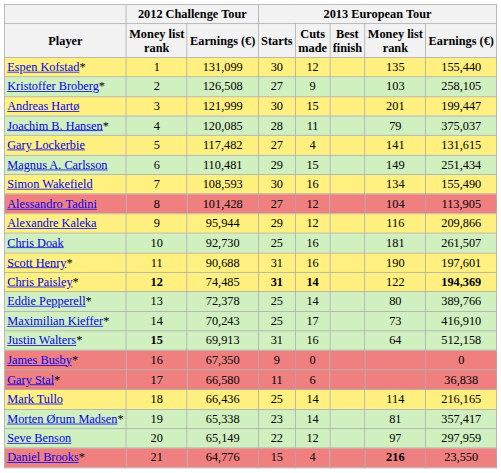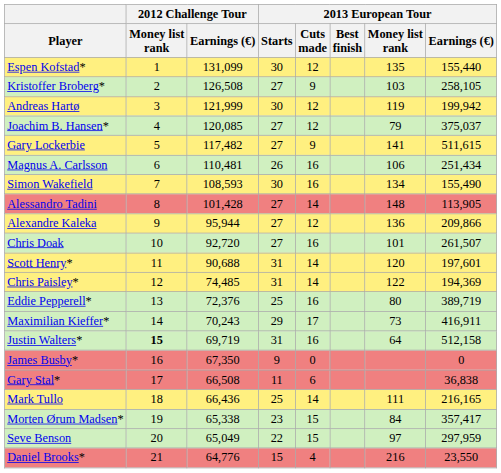Andreas Hartø | 2013 European Tour / Cuts made: 15 -> 12
Andreas Hartø | 2013 European Tour / Money list rank: 201 -> 119
Andreas Hartø | 2013 European Tour / Earnings (€): 199,447 -> 199,942
Joachim B. Hansen* | 2013 European Tour / Starts: 28 -> 27
Joachim B. Hansen* | 2013 European Tour / Cuts made: 11 -> 12
Gary Lockerbie | 2013 European Tour / Cuts made: 4 -> 9
Gary Lockerbie | 2013 European Tour / Earnings (€): 131,615 -> 511,615
Magnus A. Carlsson | 2013 European Tour / Starts: 29 -> 26
Magnus A. Carlsson | 2013 European Tour / Cuts made: 15 -> 16
Magnus A. Carlsson | 2013 European Tour / Money list rank: 149 -> 106
Alessandro Tadini | 2013 European Tour / Cuts made: 12 -> 14
Alessandro Tadini | 2013 European Tour / Money list rank: 104 -> 148
Alexandre Kaleka | 2013 European Tour / Starts: 29 -> 27
Alexandre Kaleka | 2013 European Tour / Money list rank: 116 -> 136
Chris Doak | 2012 Challenge Tour / Earnings (€): 92,730 -> 92,720
Chris Doak | 2013 European Tour / Starts: 25 -> 27
Chris Doak | 2013 European Tour / Money list rank: 181 -> 101
Scott Henry* | 2013 European Tour / Cuts made: 16 -> 14
Scott Henry* | 2013 European Tour / Money list rank: 190 -> 120
Chris Paisley* | 2012 Challenge Tour / Money list rank: bold -> normal
Chris Paisley* | 2013 European Tour / Starts: bold -> normal
Chris Paisley* | 2013 European Tour / Cuts made: bold -> normal
Chris Paisley* | 2013 European Tour / Earnings (€): bold -> normal
Eddie Pepperell* | 2012 Challenge Tour / Earnings (€): 72,378 -> 72,376
Eddie Pepperell* | 2013 European Tour / Cuts made: 14 -> 16
Eddie Pepperell* | 2013 European Tour / Earnings (€): 389,766 -> 389,719
Maximilian Kieffer* | 2013 European Tour / Starts: 25 -> 29
Maximilian Kieffer* | 2013 European Tour / Earnings (€): 416,910 -> 416,911
Justin Walters* | 2012 Challenge Tour / Earnings (€): 69,913 -> 69,719
Gary Stal* | 2012 Challenge Tour / Earnings (€): 66,580 -> 66,508
Mark Tullo | 2013 European Tour / Money list rank: 114 -> 111
Morten Ørum Madsen* | 2013 European Tour / Cuts made: 14 -> 15
Morten Ørum Madsen* | 2013 European Tour / Money list rank: 81 -> 84
Seve Benson | 2012 Challenge Tour / Earnings (€): 65,149 -> 65,049
Seve Benson | 2013 European Tour / Cuts made: 12 -> 15
Daniel Brooks* | 2013 European Tour / Money list rank: bold -> normal
